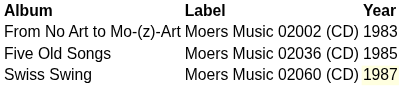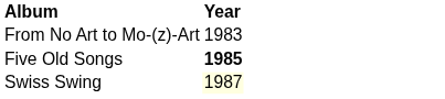- column: Label | Moers Music 02002 (CD) | Moers Music 02036 (CD) | Moers Music 02060 (CD)
Five Old Songs | Year: normal -> bold
